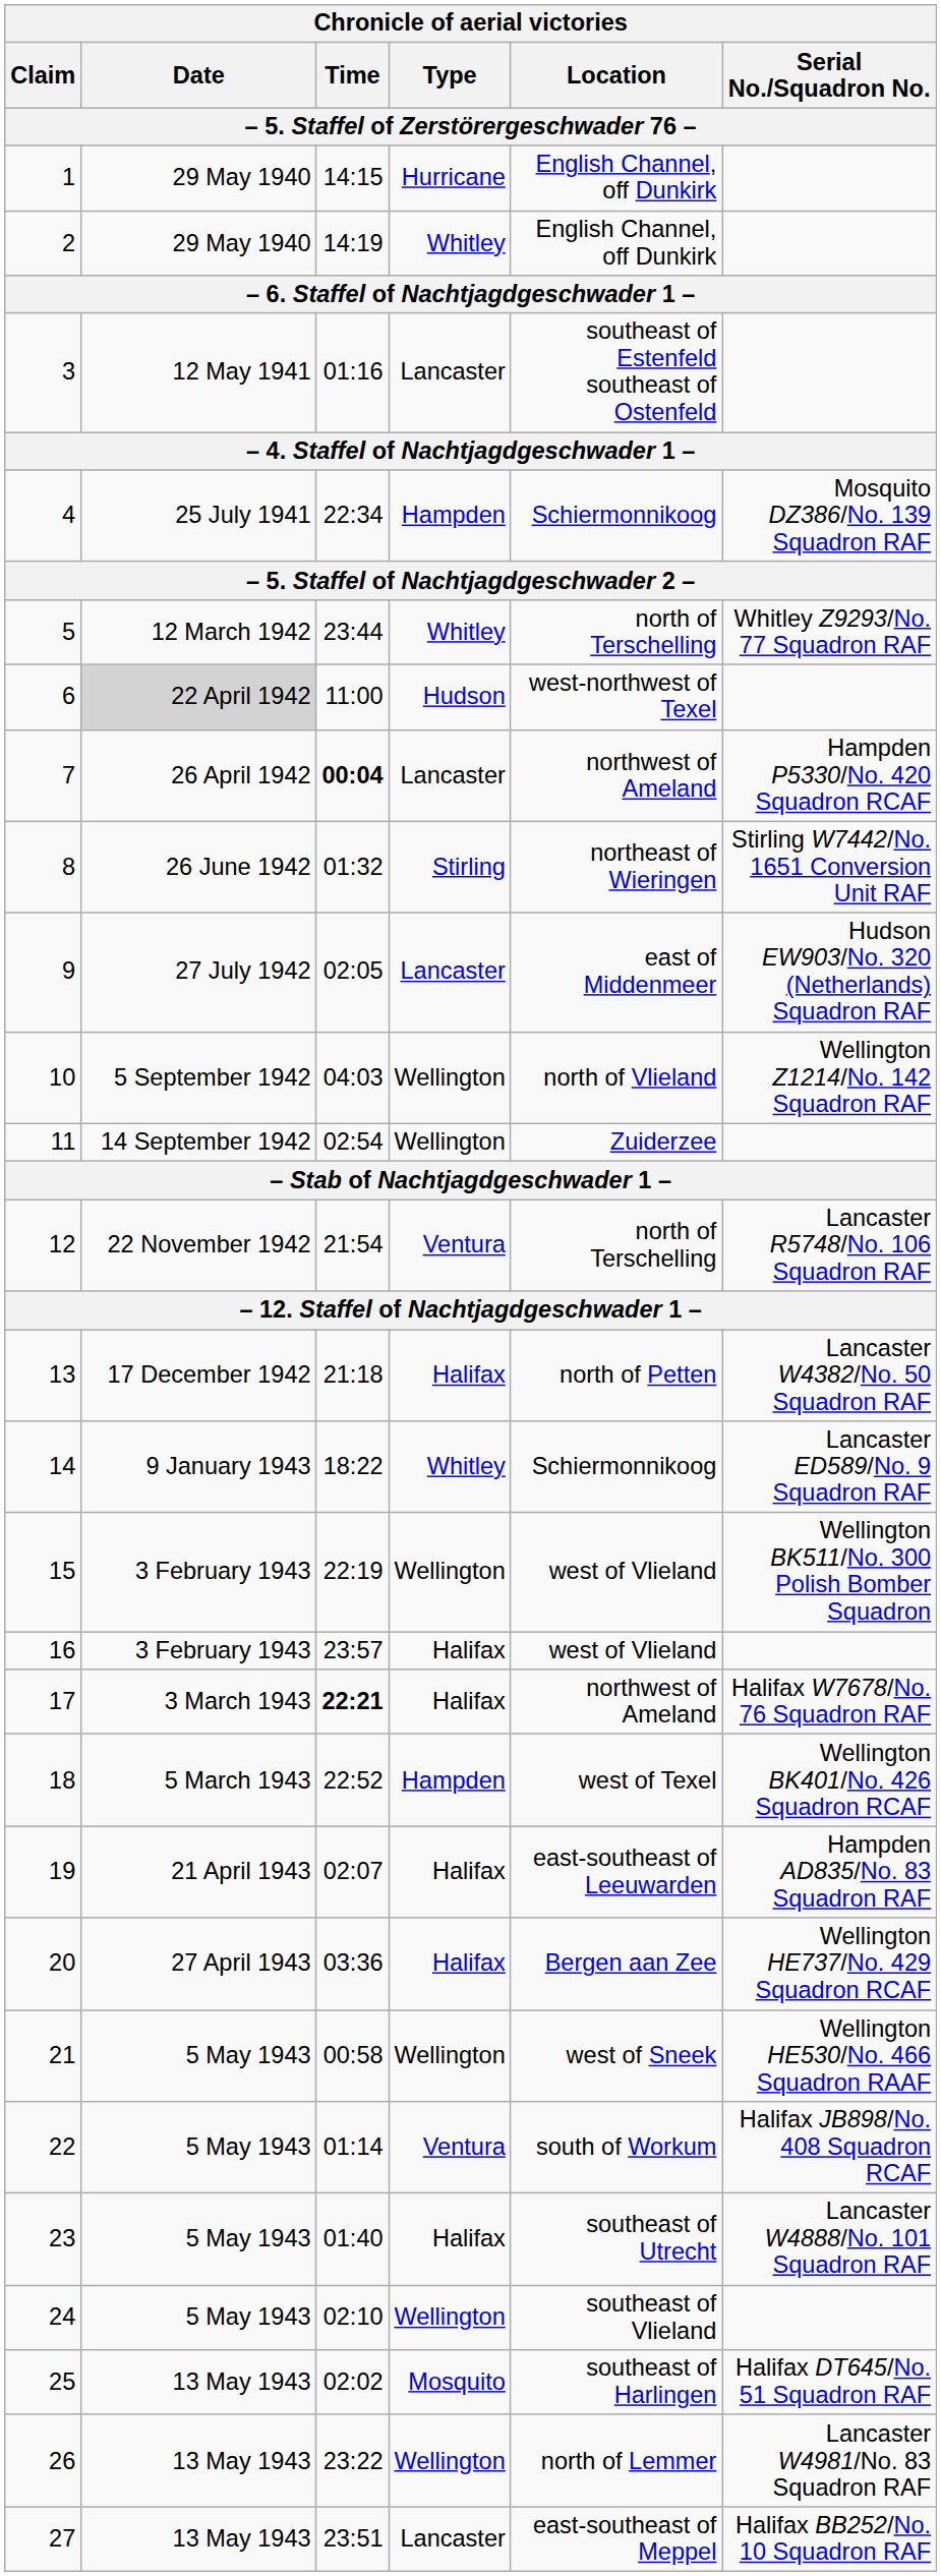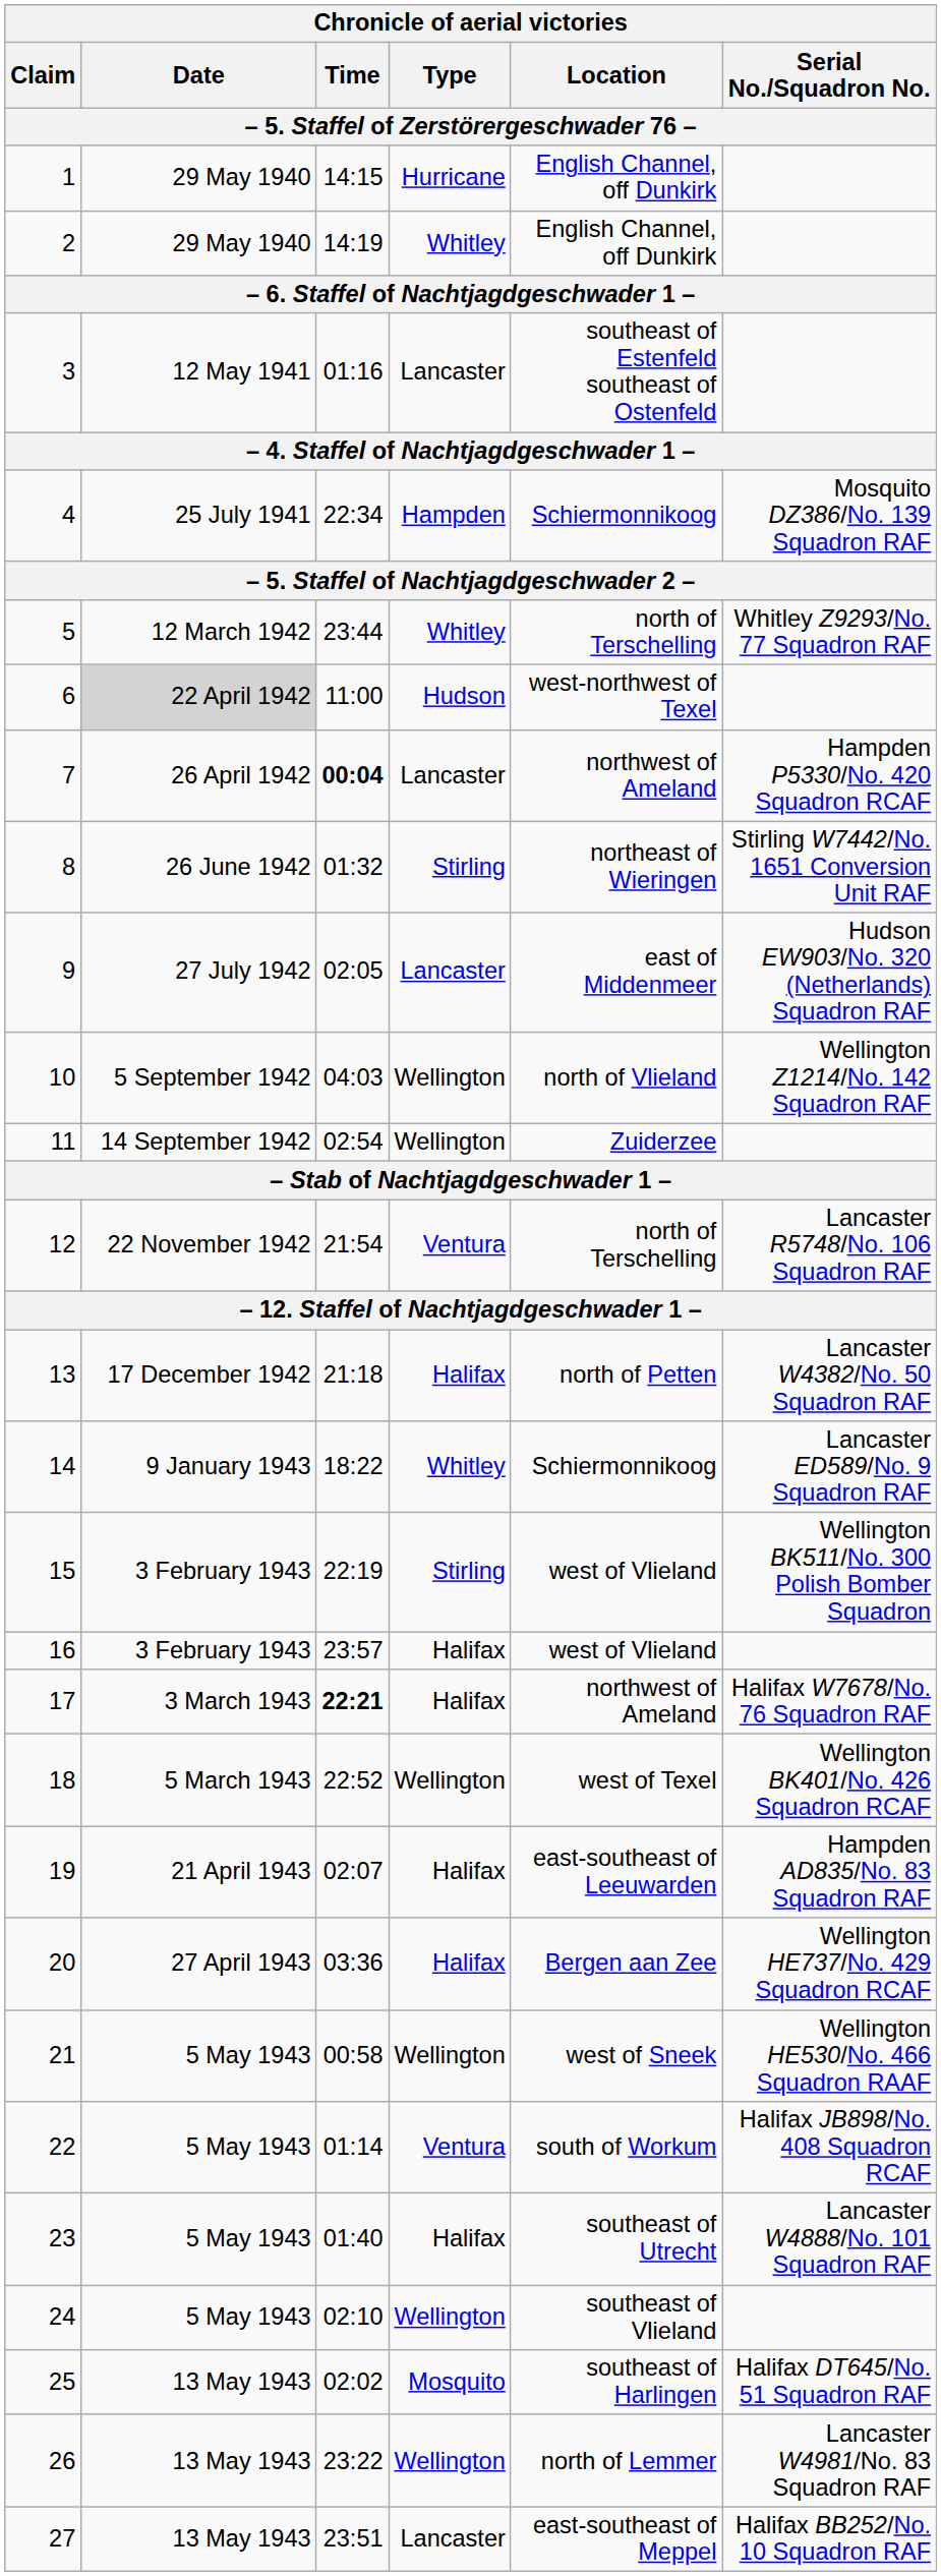15 | Type: Wellington -> Stirling
18 | Type: Hampden -> Wellington
